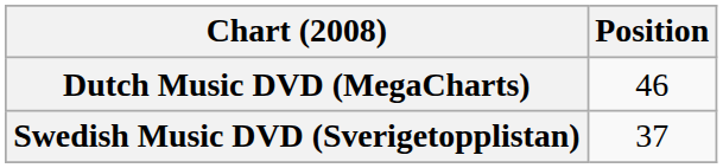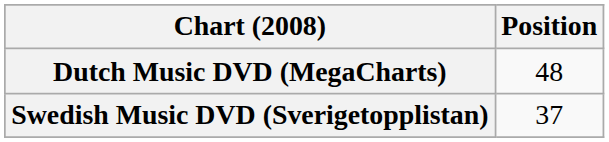Dutch Music DVD (MegaCharts) | Position: 46 -> 48
